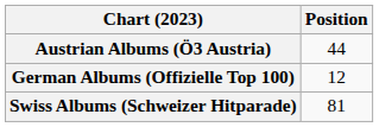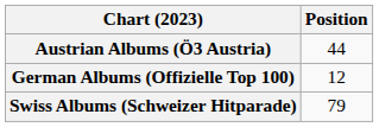Swiss Albums (Schweizer Hitparade) | Position: 81 -> 79
